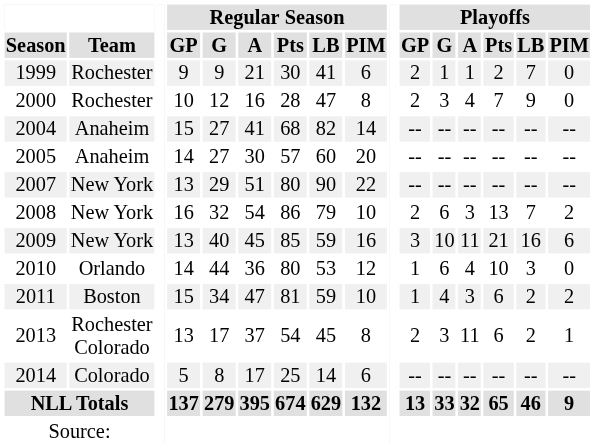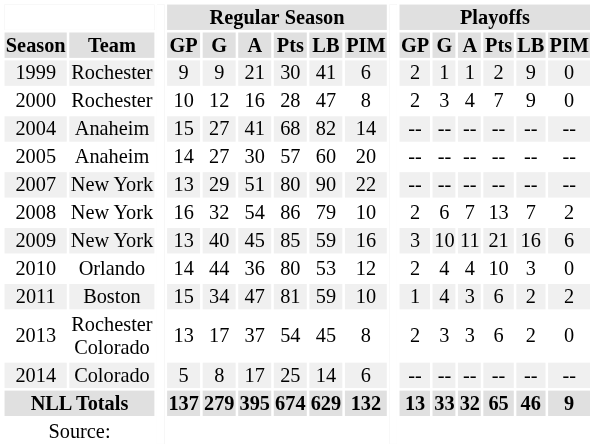1999 | Playoffs / LB: 7 -> 9
2008 | Playoffs / A: 3 -> 7
2010 | Playoffs / GP: 1 -> 2
2010 | Playoffs / G: 6 -> 4
2013 | Playoffs / A: 11 -> 3
2013 | Playoffs / PIM: 1 -> 0
